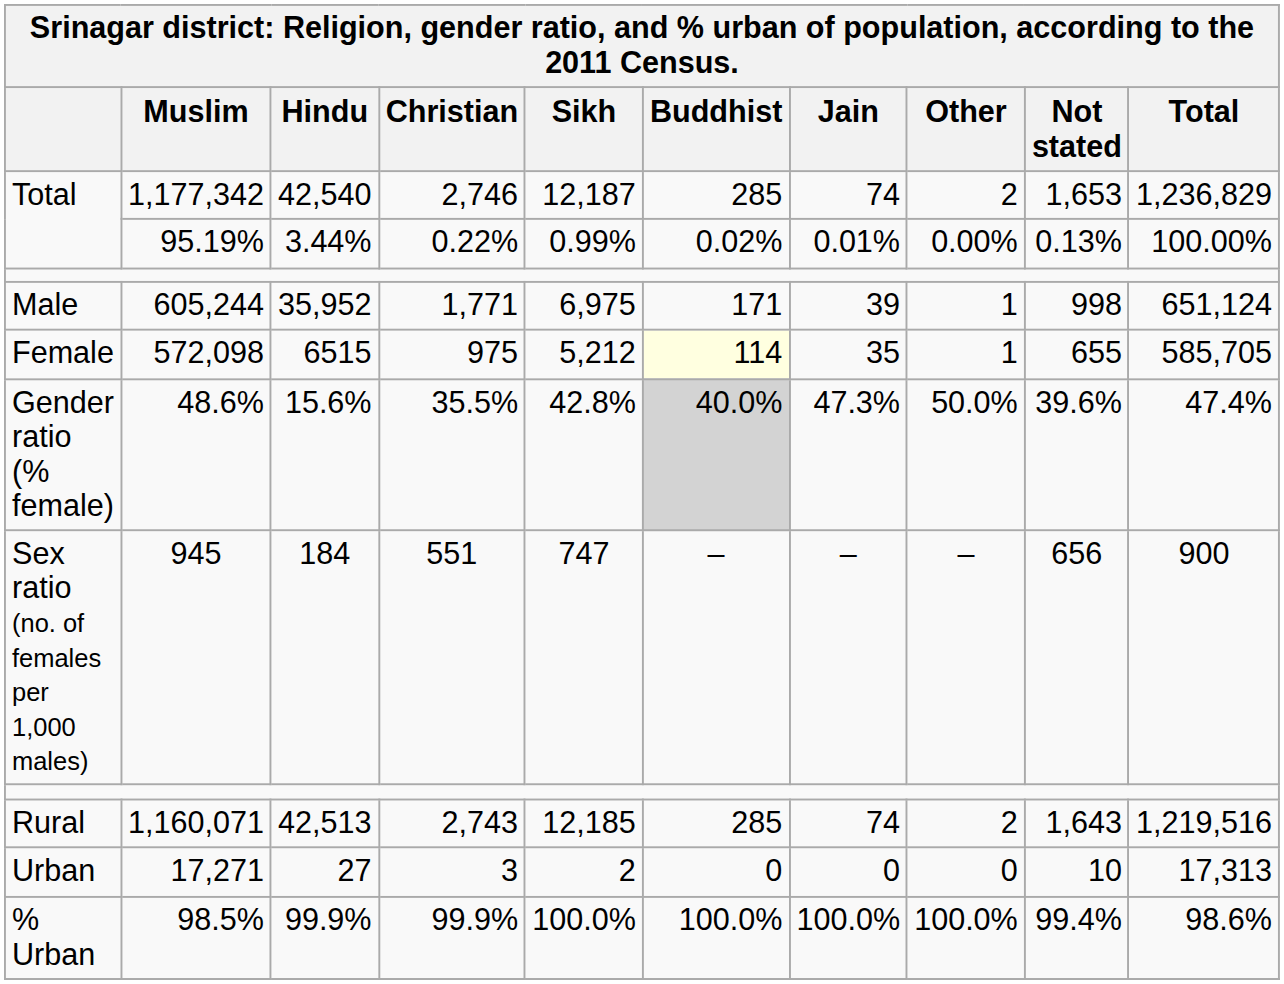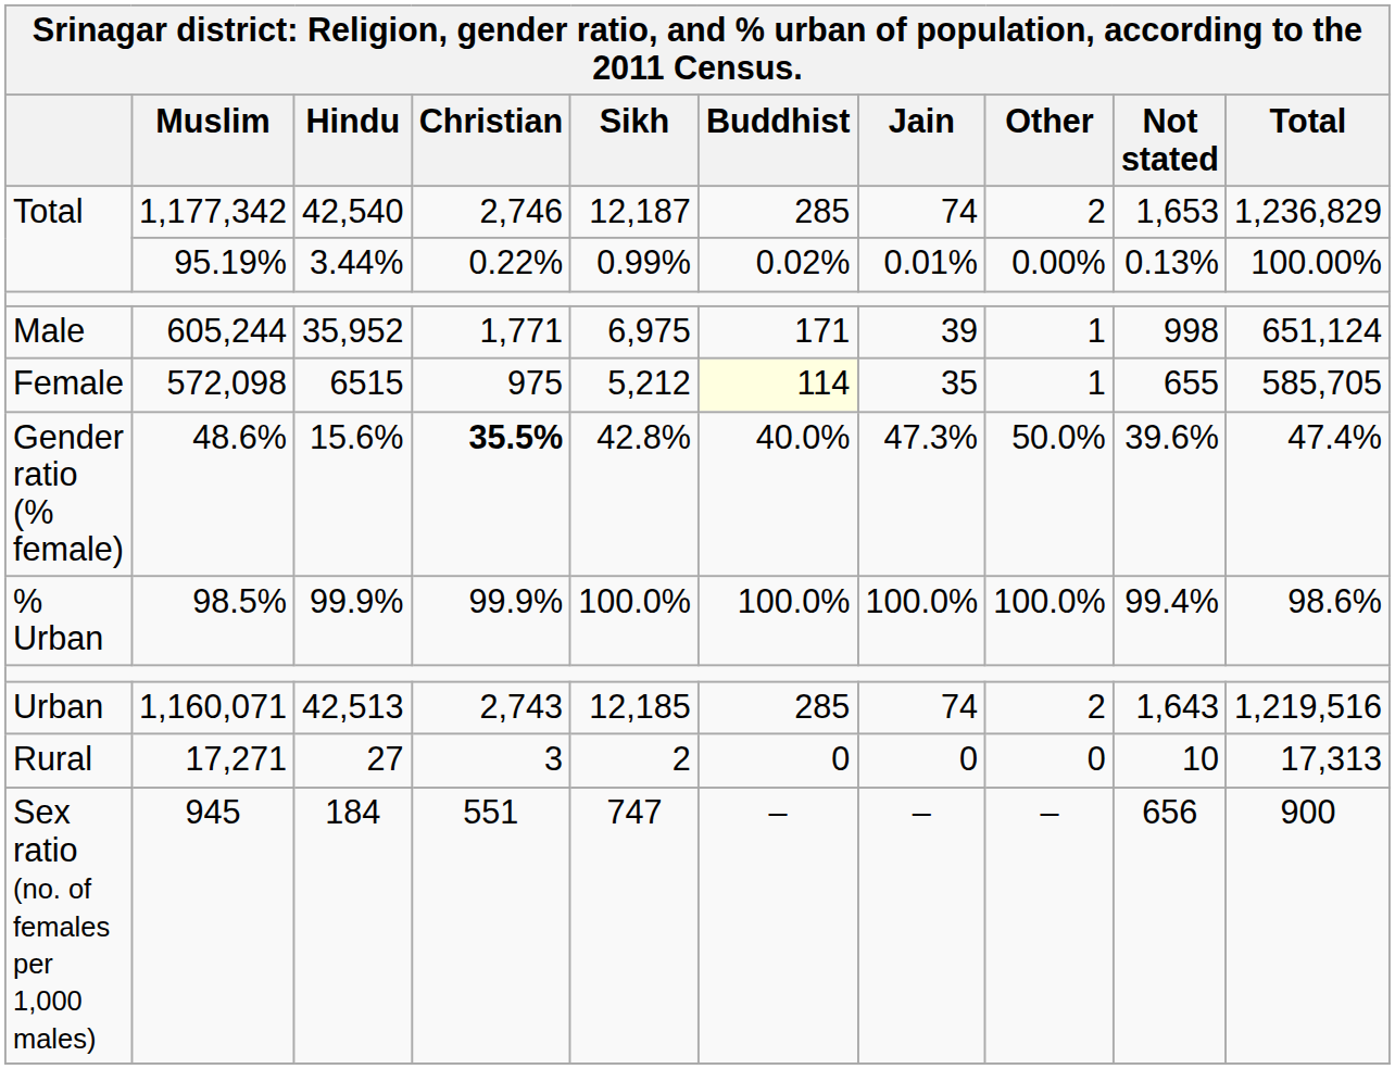48.6% | Christian: normal -> bold
48.6% | Buddhist: lightgrey background -> no background
rows swapped: 945 <-> 98.5%
1,160,071 | column 1: Rural -> Urban
17,271 | column 1: Urban -> Rural
